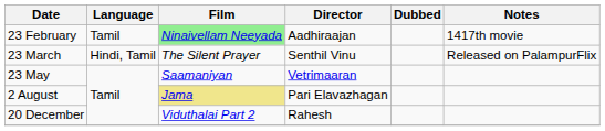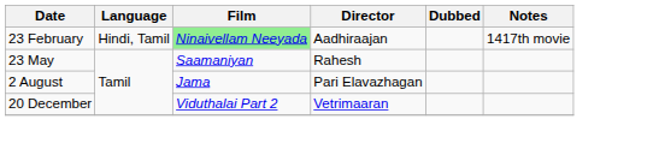23 February | Language: Tamil -> Hindi, Tamil
- row: 23 March | Hindi, Tamil | The Silent Prayer | Senthil Vinu | Released on PalampurFlix
23 May | Director: Vetrimaaran -> Rahesh
2 August | Film: khaki background -> no background
20 December | Director: Rahesh -> Vetrimaaran
